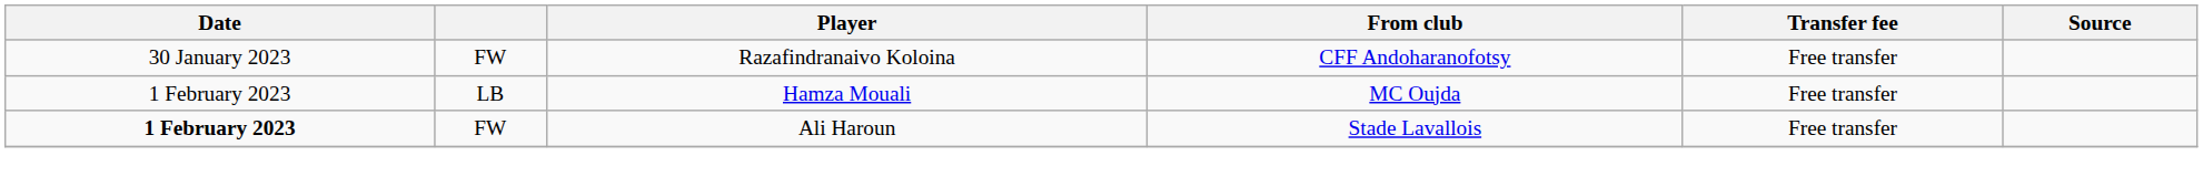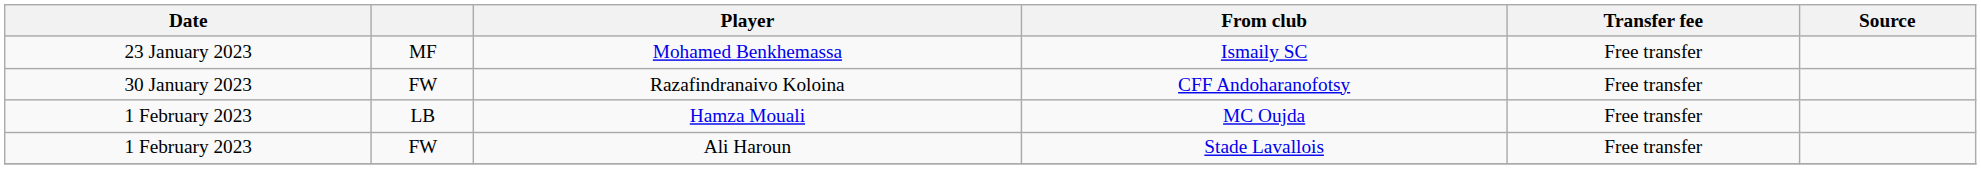+ row: 23 January 2023 | MF | Mohamed Benkhemassa | Ismaily SC | Free transfer
Ali Haroun | Date: bold -> normal
